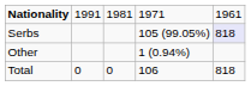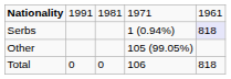Serbs | column 4: 105 (99.05%) -> 1 (0.94%)
Other | column 4: 1 (0.94%) -> 105 (99.05%)
